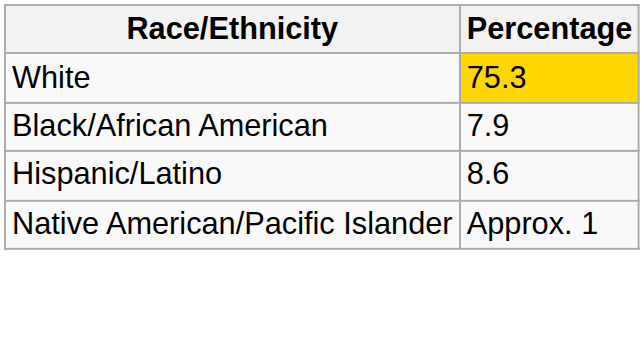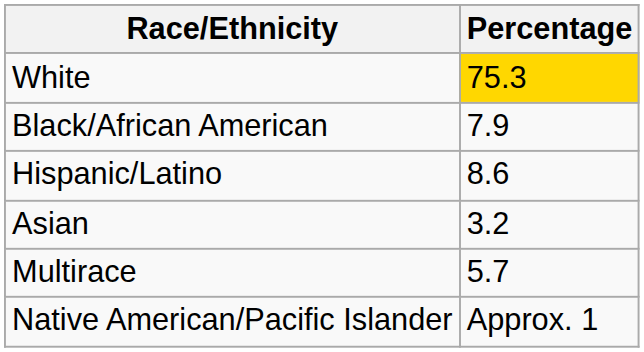+ row: Asian | 3.2
+ row: Multirace | 5.7
